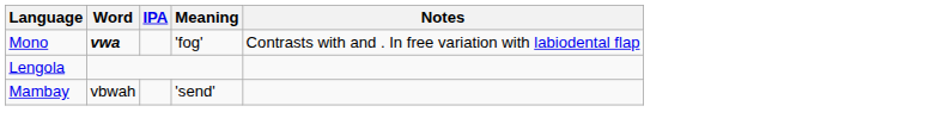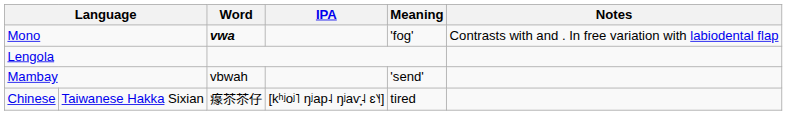+ row: Chinese | Taiwanese Hakka Sixian | 𤸁苶苶仔 | [kʰʲoʲ˥ ŋʲap˨ ŋʲaⱱ̟˨ ɛ˥˧] | tired
